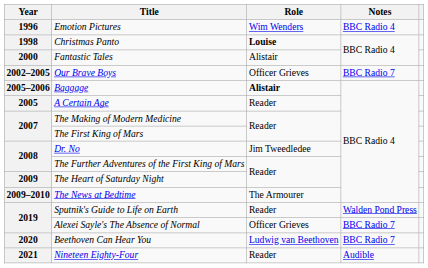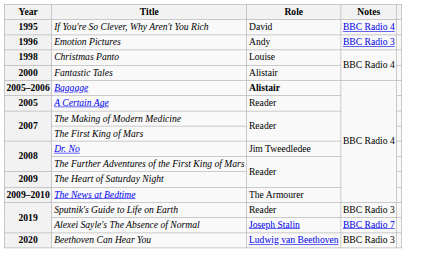+ row: 1995 | If You're So Clever, Why Aren't You Rich | David | BBC Radio 4
Emotion Pictures | Role: Wim Wenders -> Andy
Emotion Pictures | Notes: BBC Radio 4 -> BBC Radio 3
Christmas Panto | Role: bold -> normal
- row: 2002–2005 | Our Brave Boys | Officer Grieves | BBC Radio 7
Sputnik's Guide to Life on Earth | Notes: Walden Pond Press -> BBC Radio 3
Alexei Sayle's The Absence of Normal | Role: Officer Grieves -> Joseph Stalin
Beethoven Can Hear You | Notes: BBC Radio 7 -> BBC Radio 3
- row: 2021 | Nineteen Eighty-Four | Reader | Audible
